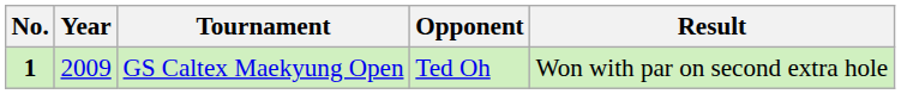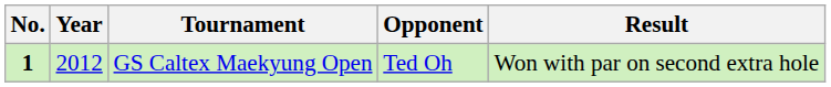GS Caltex Maekyung Open | Year: 2009 -> 2012
